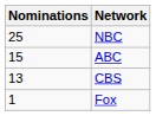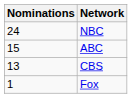NBC | Nominations: 25 -> 24
